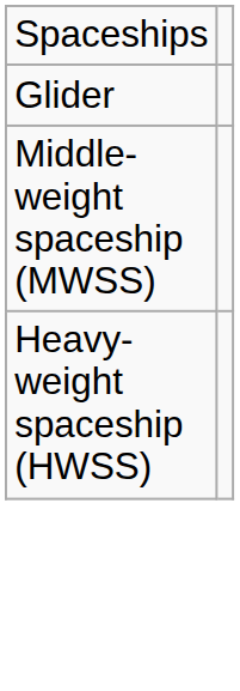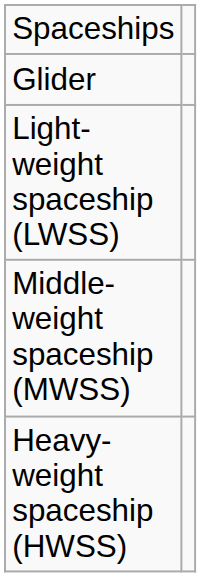+ row: Light- weight spaceship (LWSS)
